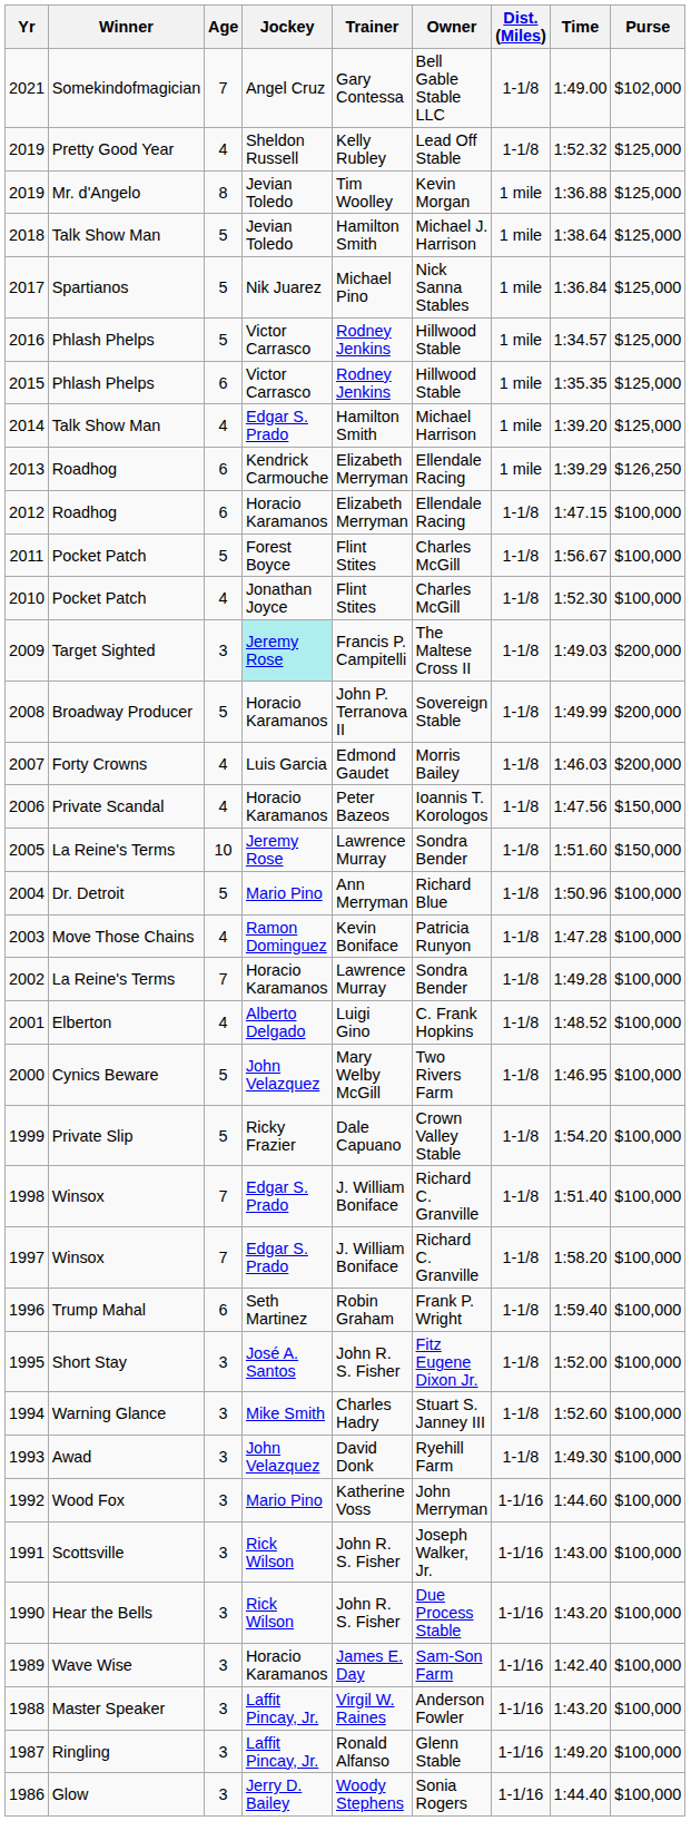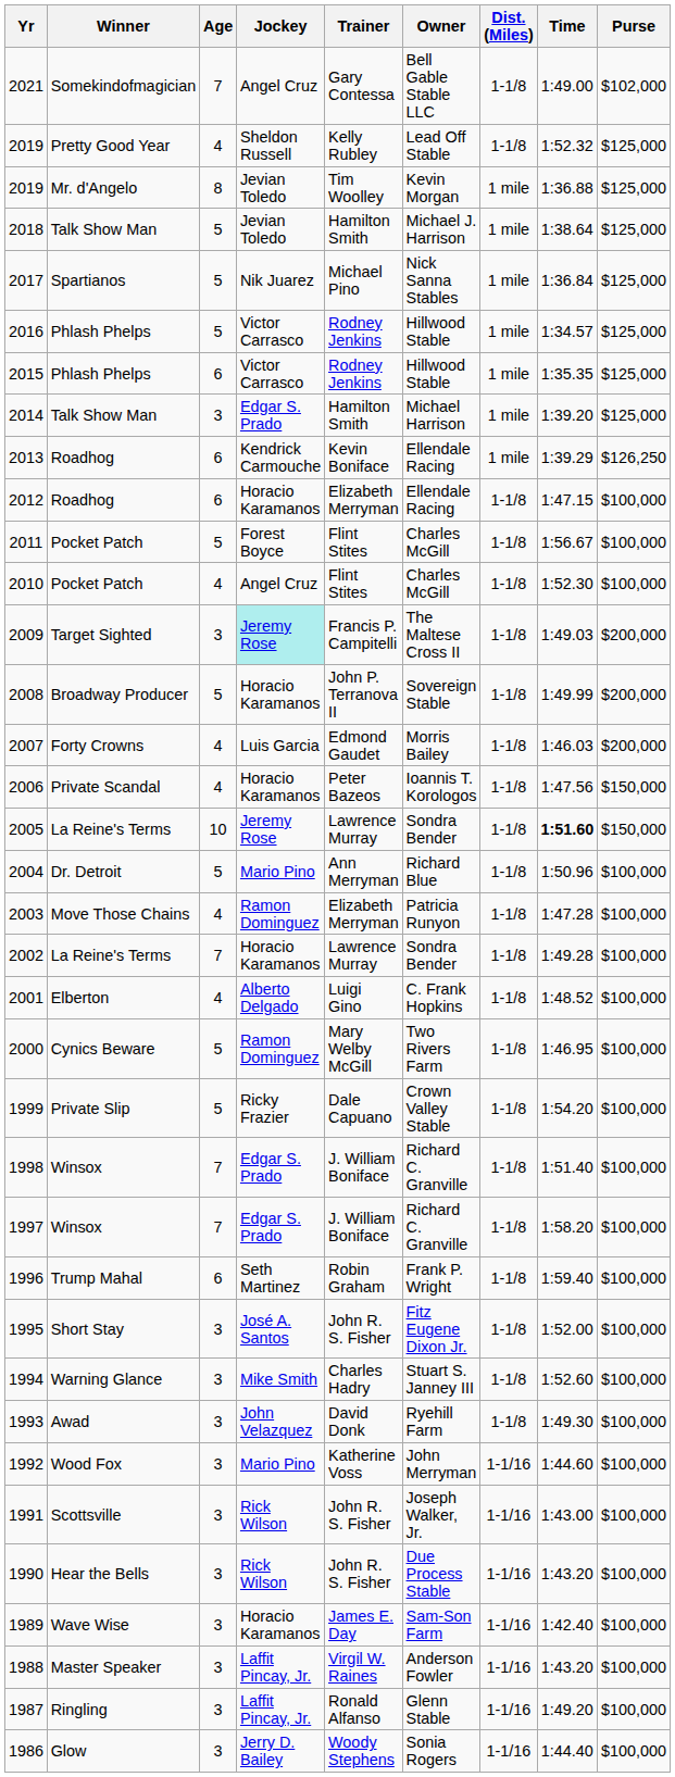2014 | Age: 4 -> 3
2013 | Trainer: Elizabeth Merryman -> Kevin Boniface
2010 | Jockey: Jonathan Joyce -> Angel Cruz
2005 | Time: normal -> bold
2003 | Trainer: Kevin Boniface -> Elizabeth Merryman
2000 | Jockey: John Velazquez -> Ramon Dominguez
